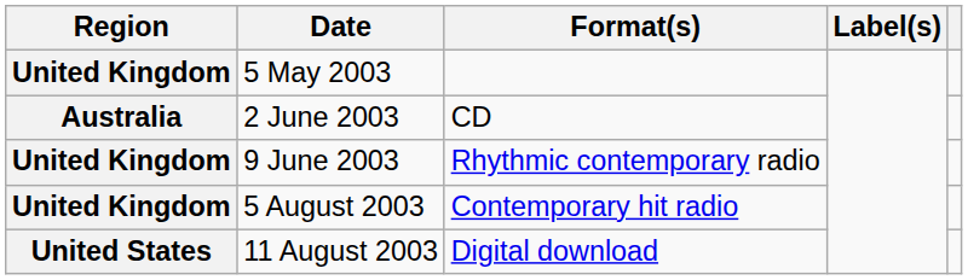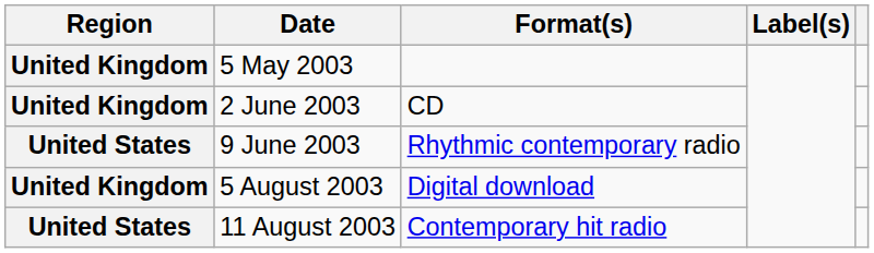2 June 2003 | Region: Australia -> United Kingdom
9 June 2003 | Region: United Kingdom -> United States
5 August 2003 | Format(s): Contemporary hit radio -> Digital download
11 August 2003 | Format(s): Digital download -> Contemporary hit radio
